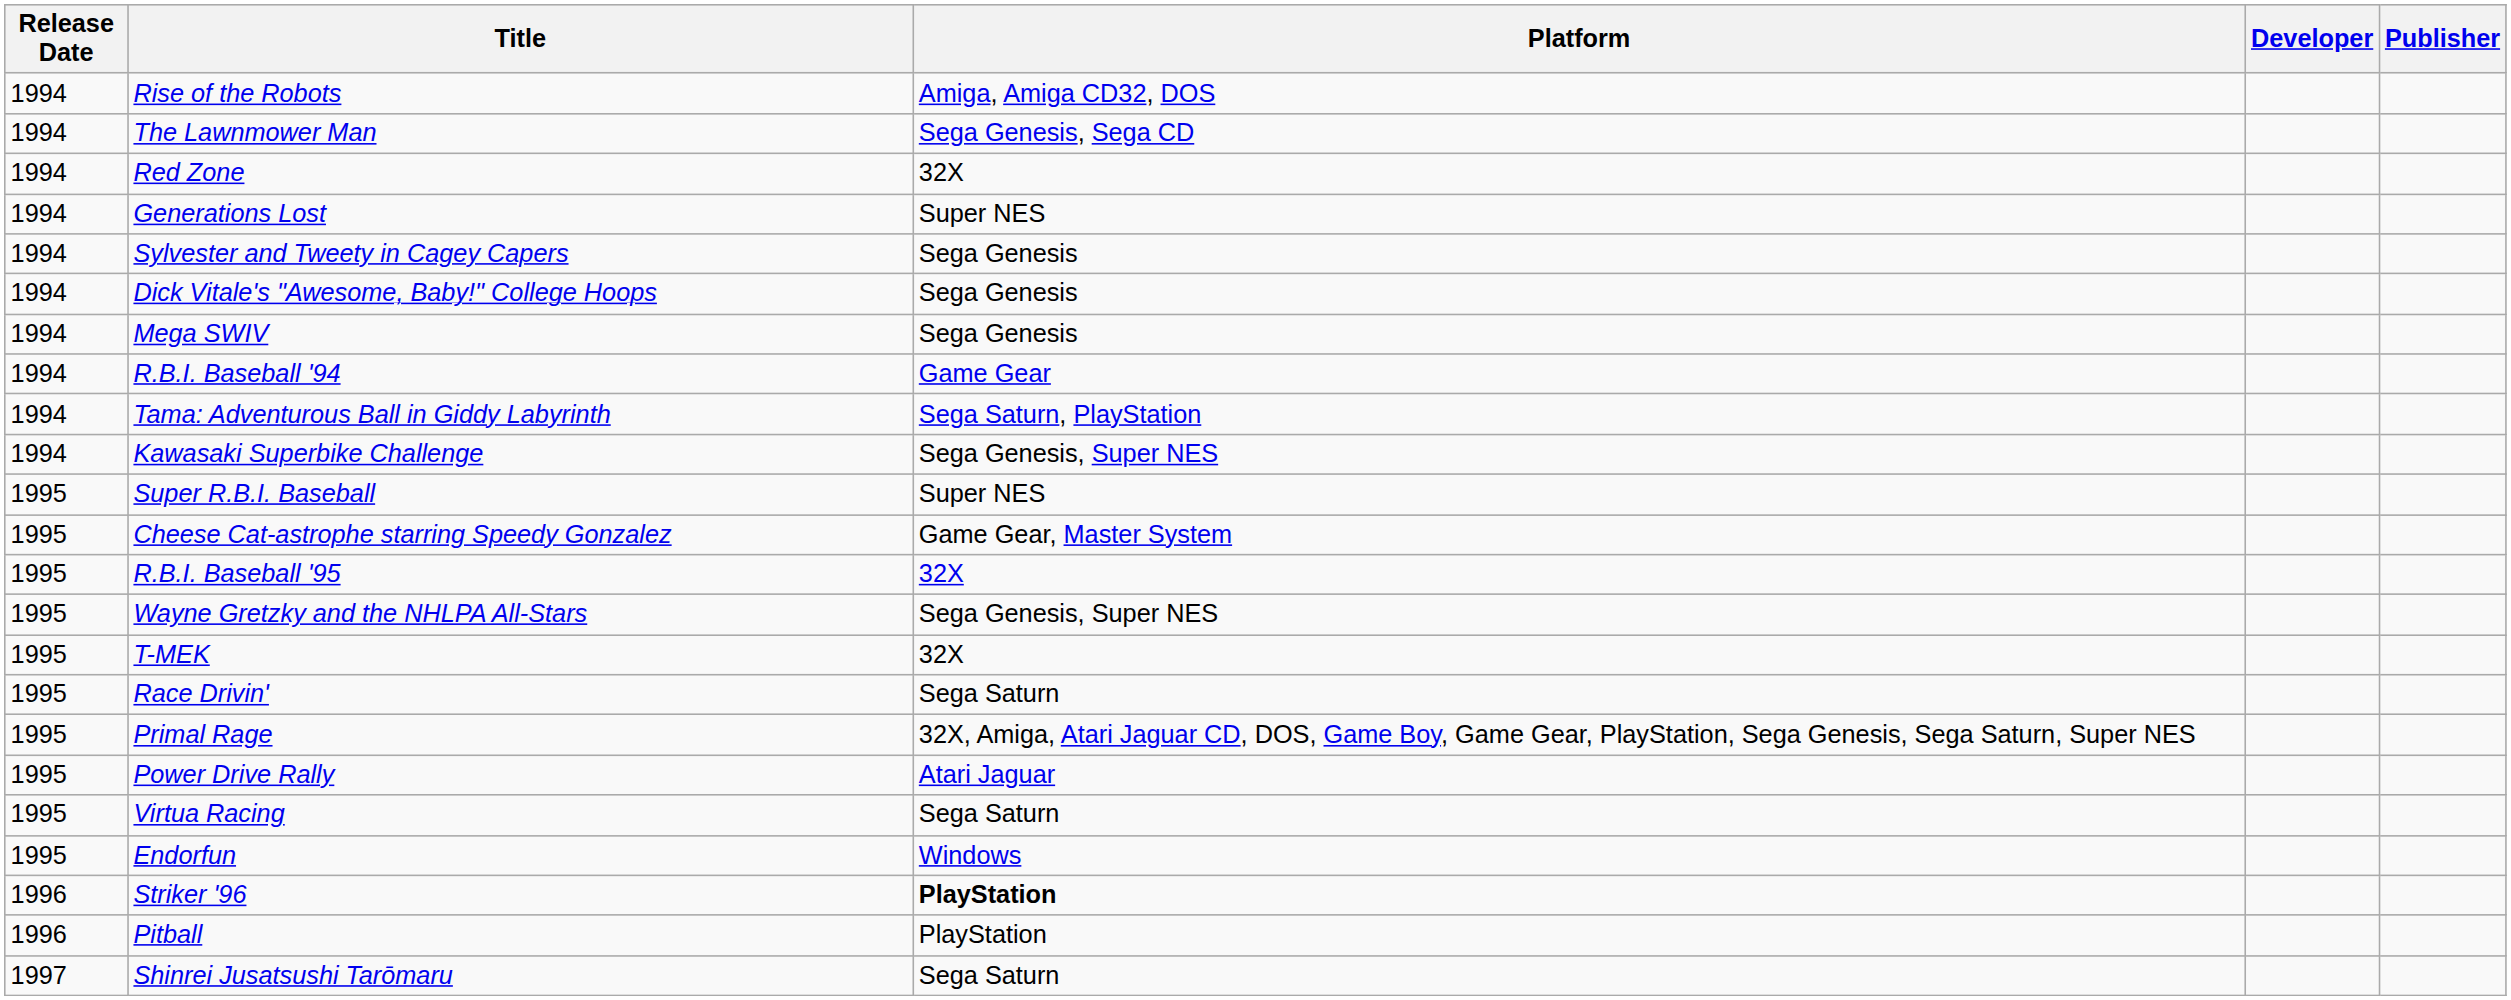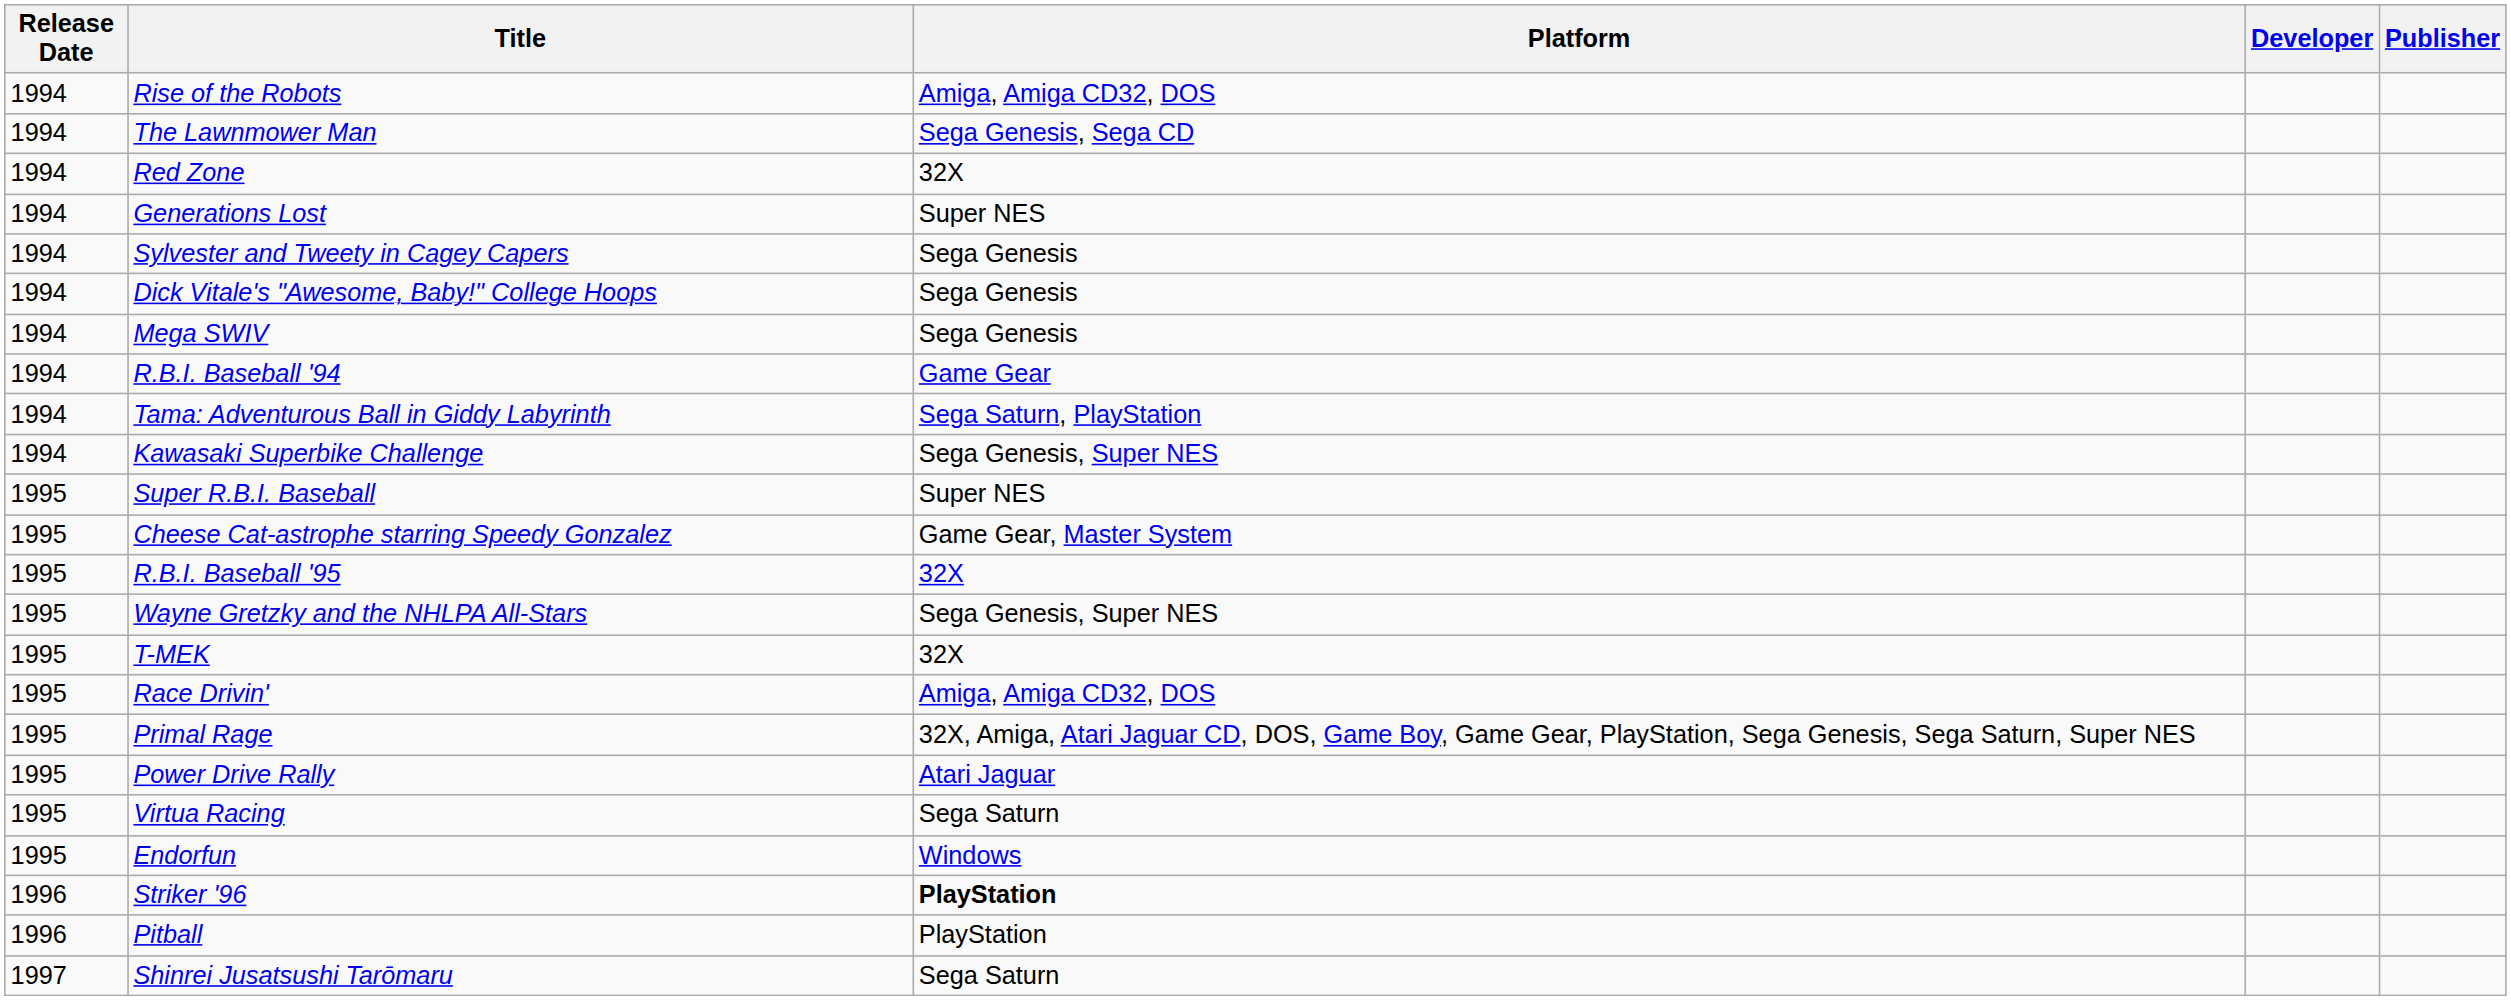Race Drivin' | Platform: Sega Saturn -> Amiga, Amiga CD32, DOS
